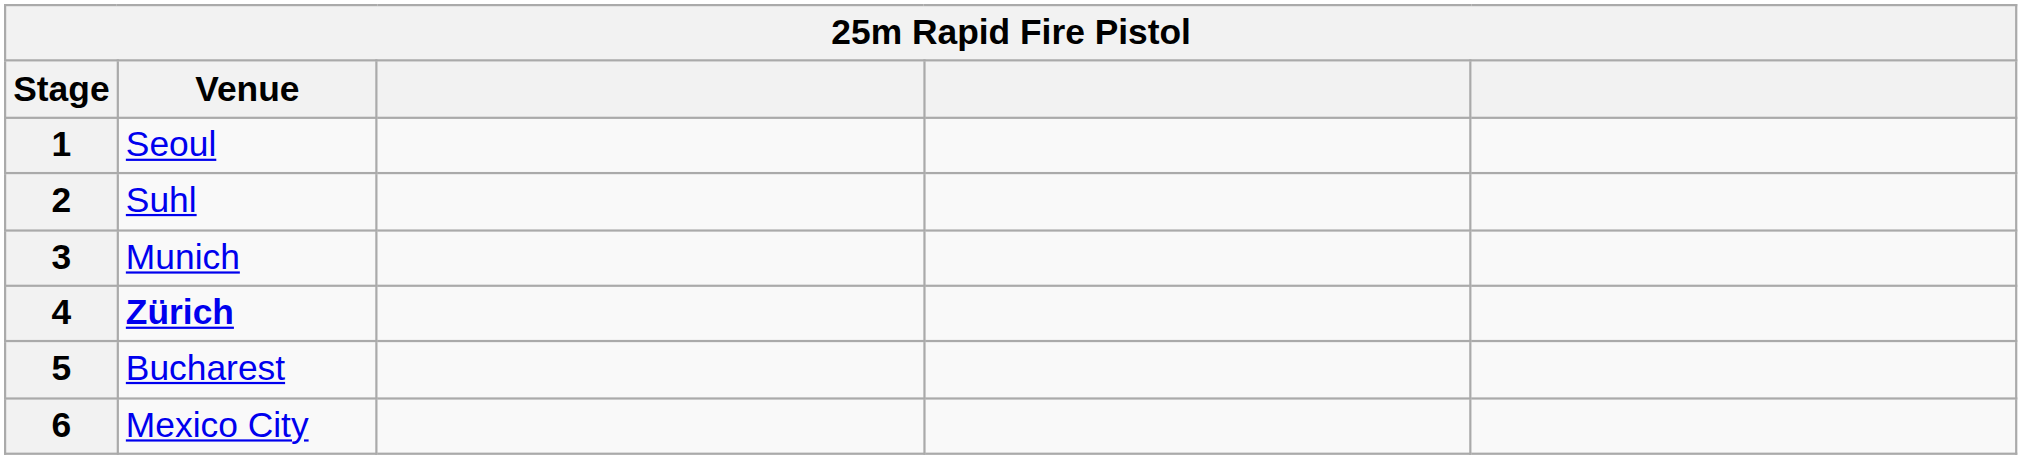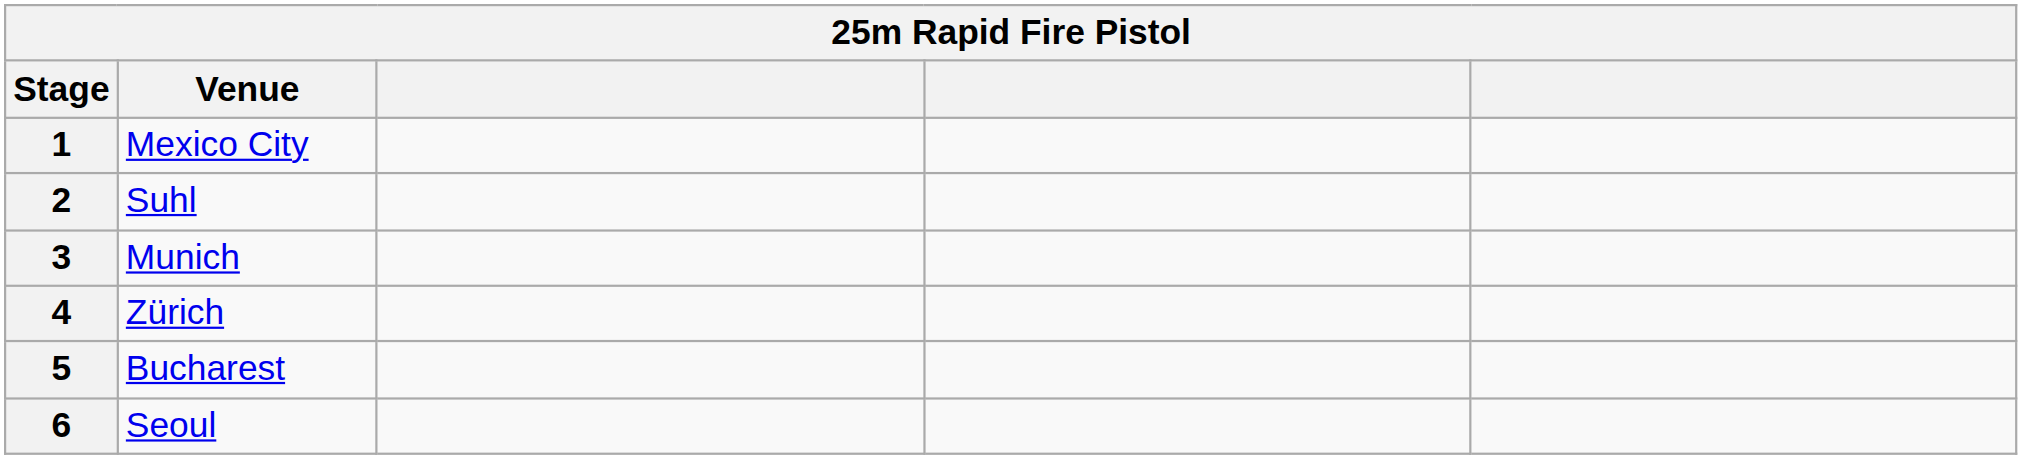1 | Venue: Seoul -> Mexico City
4 | Venue: bold -> normal
6 | Venue: Mexico City -> Seoul
